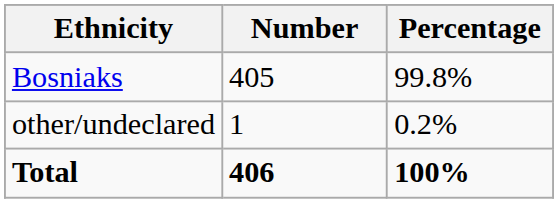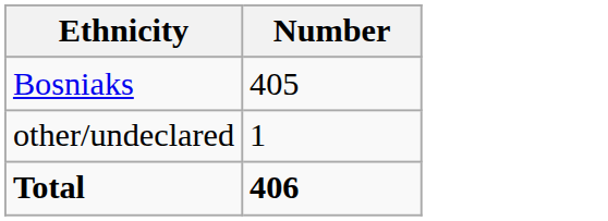- column: Percentage | 99.8% | 0.2% | 100%
